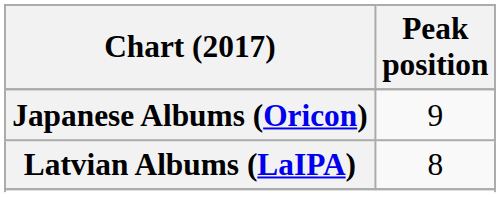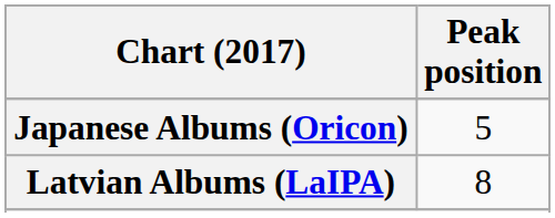Japanese Albums (Oricon) | Peak position: 9 -> 5
